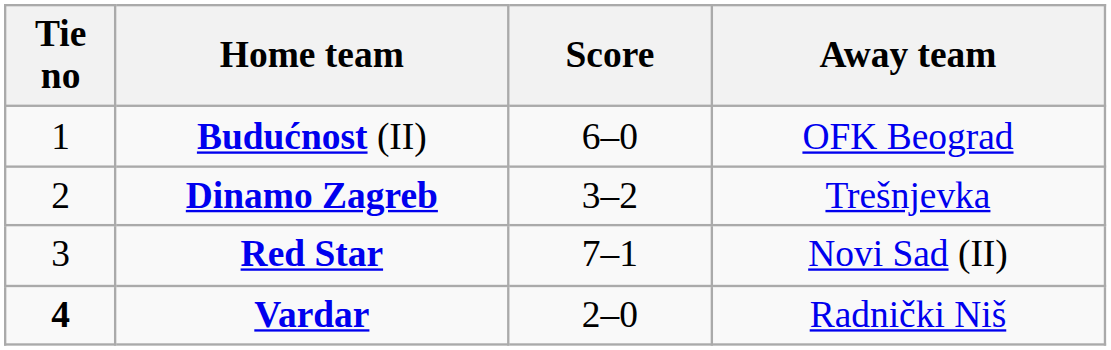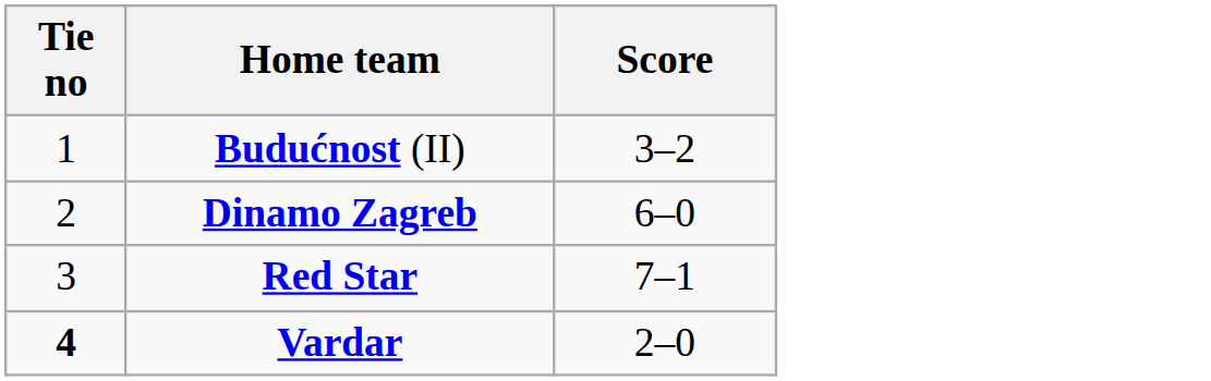- column: Away team | OFK Beograd | Trešnjevka | Novi Sad (II) | Radnički Niš
Budućnost (II) | Score: 6–0 -> 3–2
Dinamo Zagreb | Score: 3–2 -> 6–0
